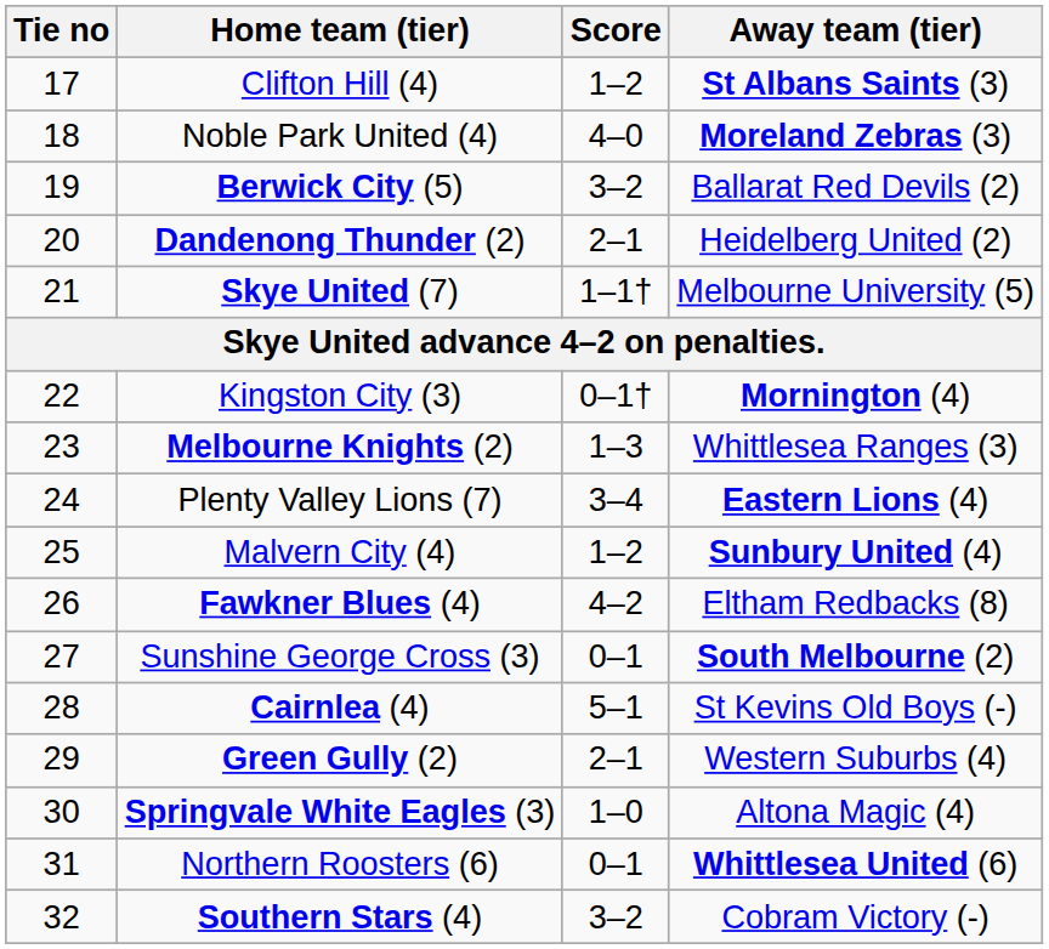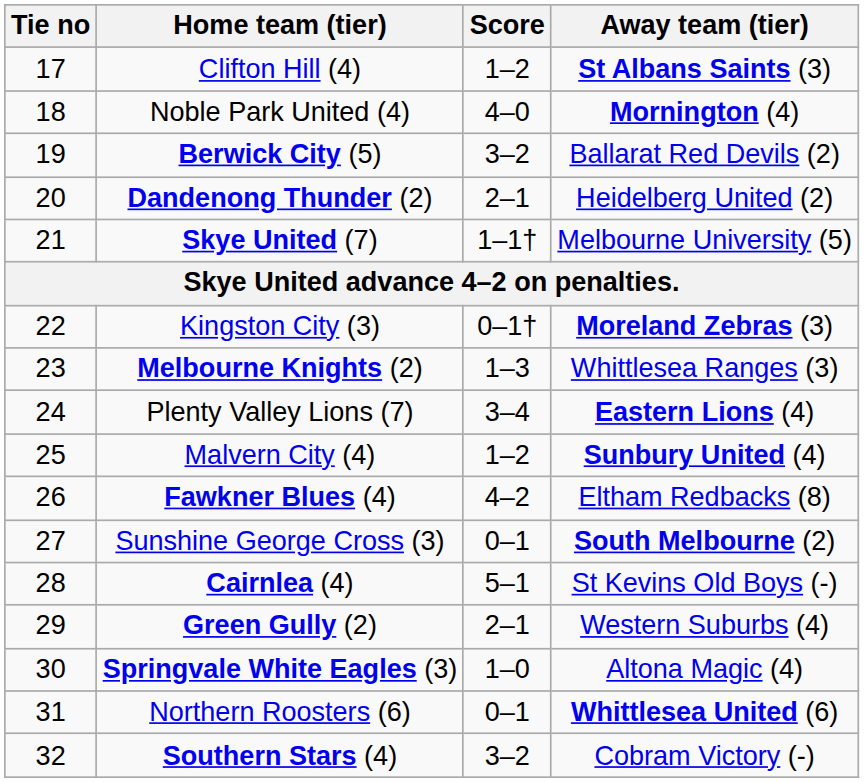Noble Park United (4) | Away team (tier): Moreland Zebras (3) -> Mornington (4)
Kingston City (3) | Away team (tier): Mornington (4) -> Moreland Zebras (3)
